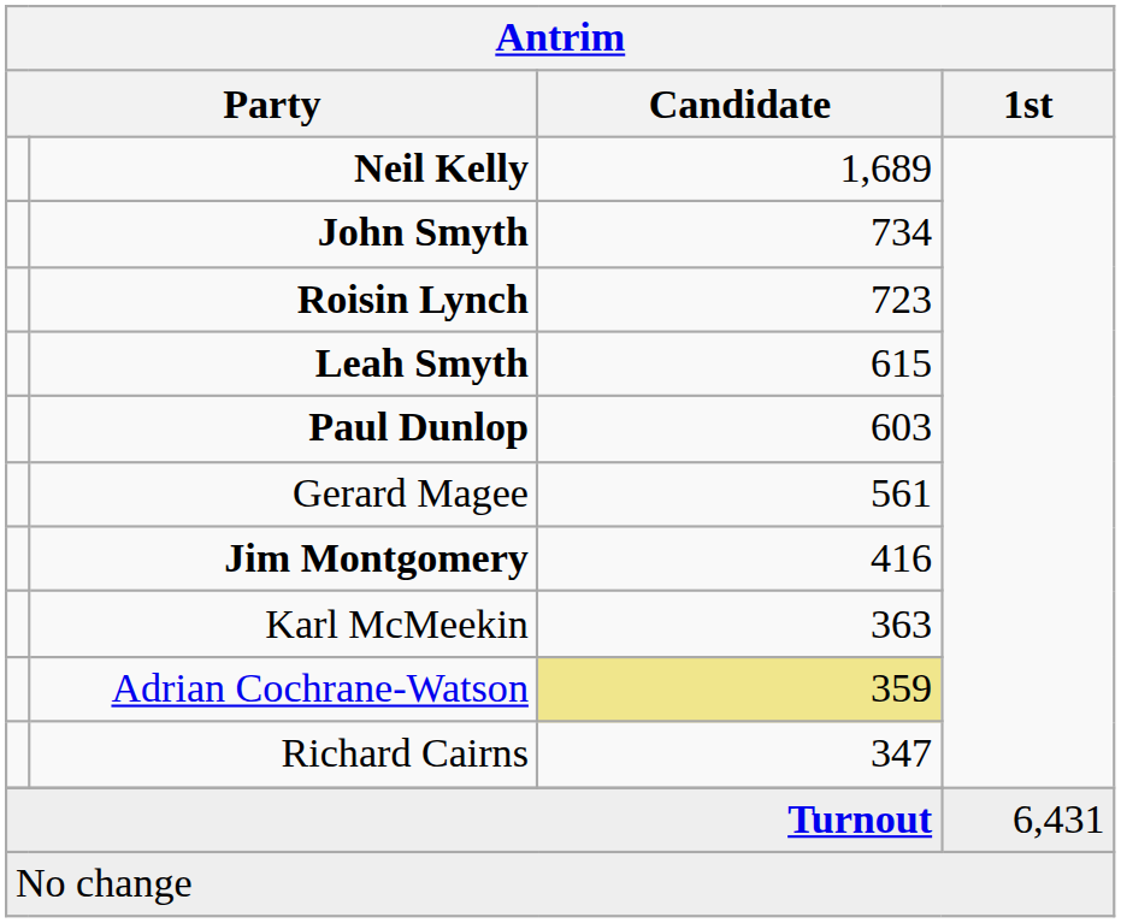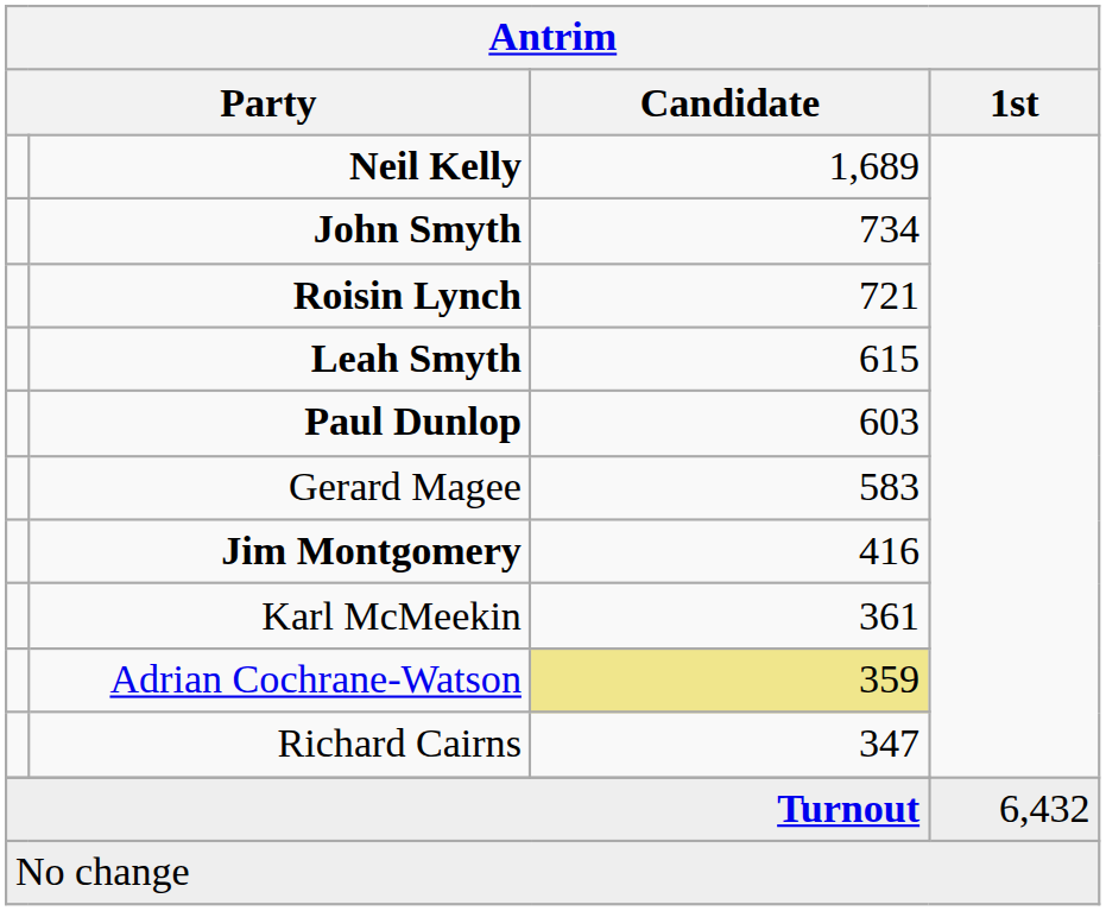Roisin Lynch | Candidate: 723 -> 721
Gerard Magee | Candidate: 561 -> 583
Karl McMeekin | Candidate: 363 -> 361
Turnout | 1st: 6,431 -> 6,432
